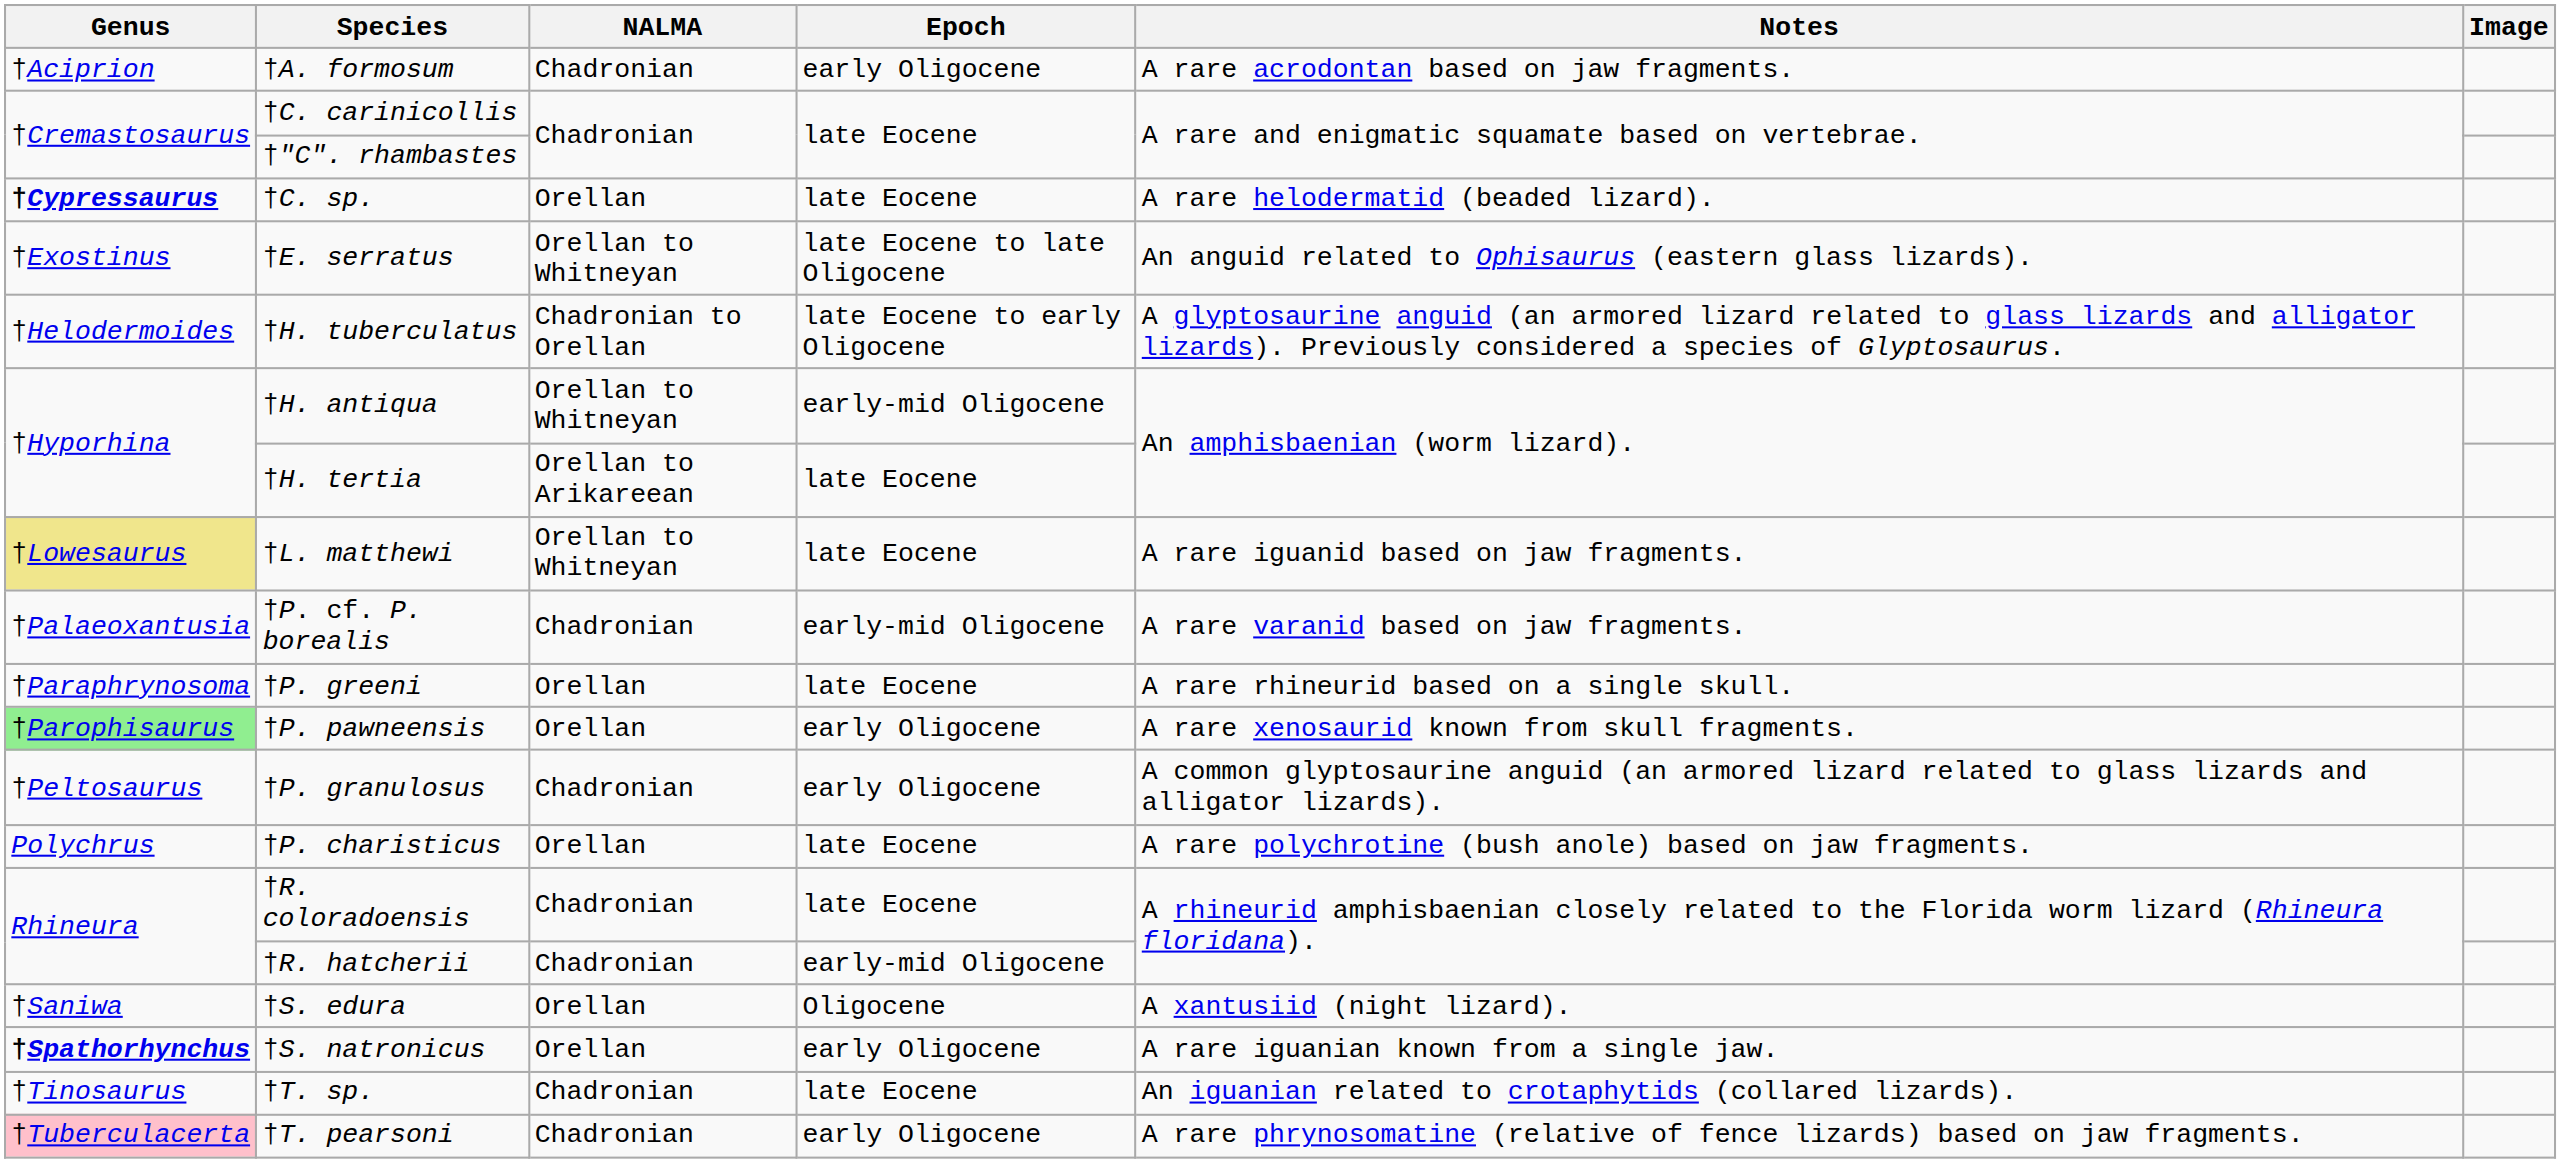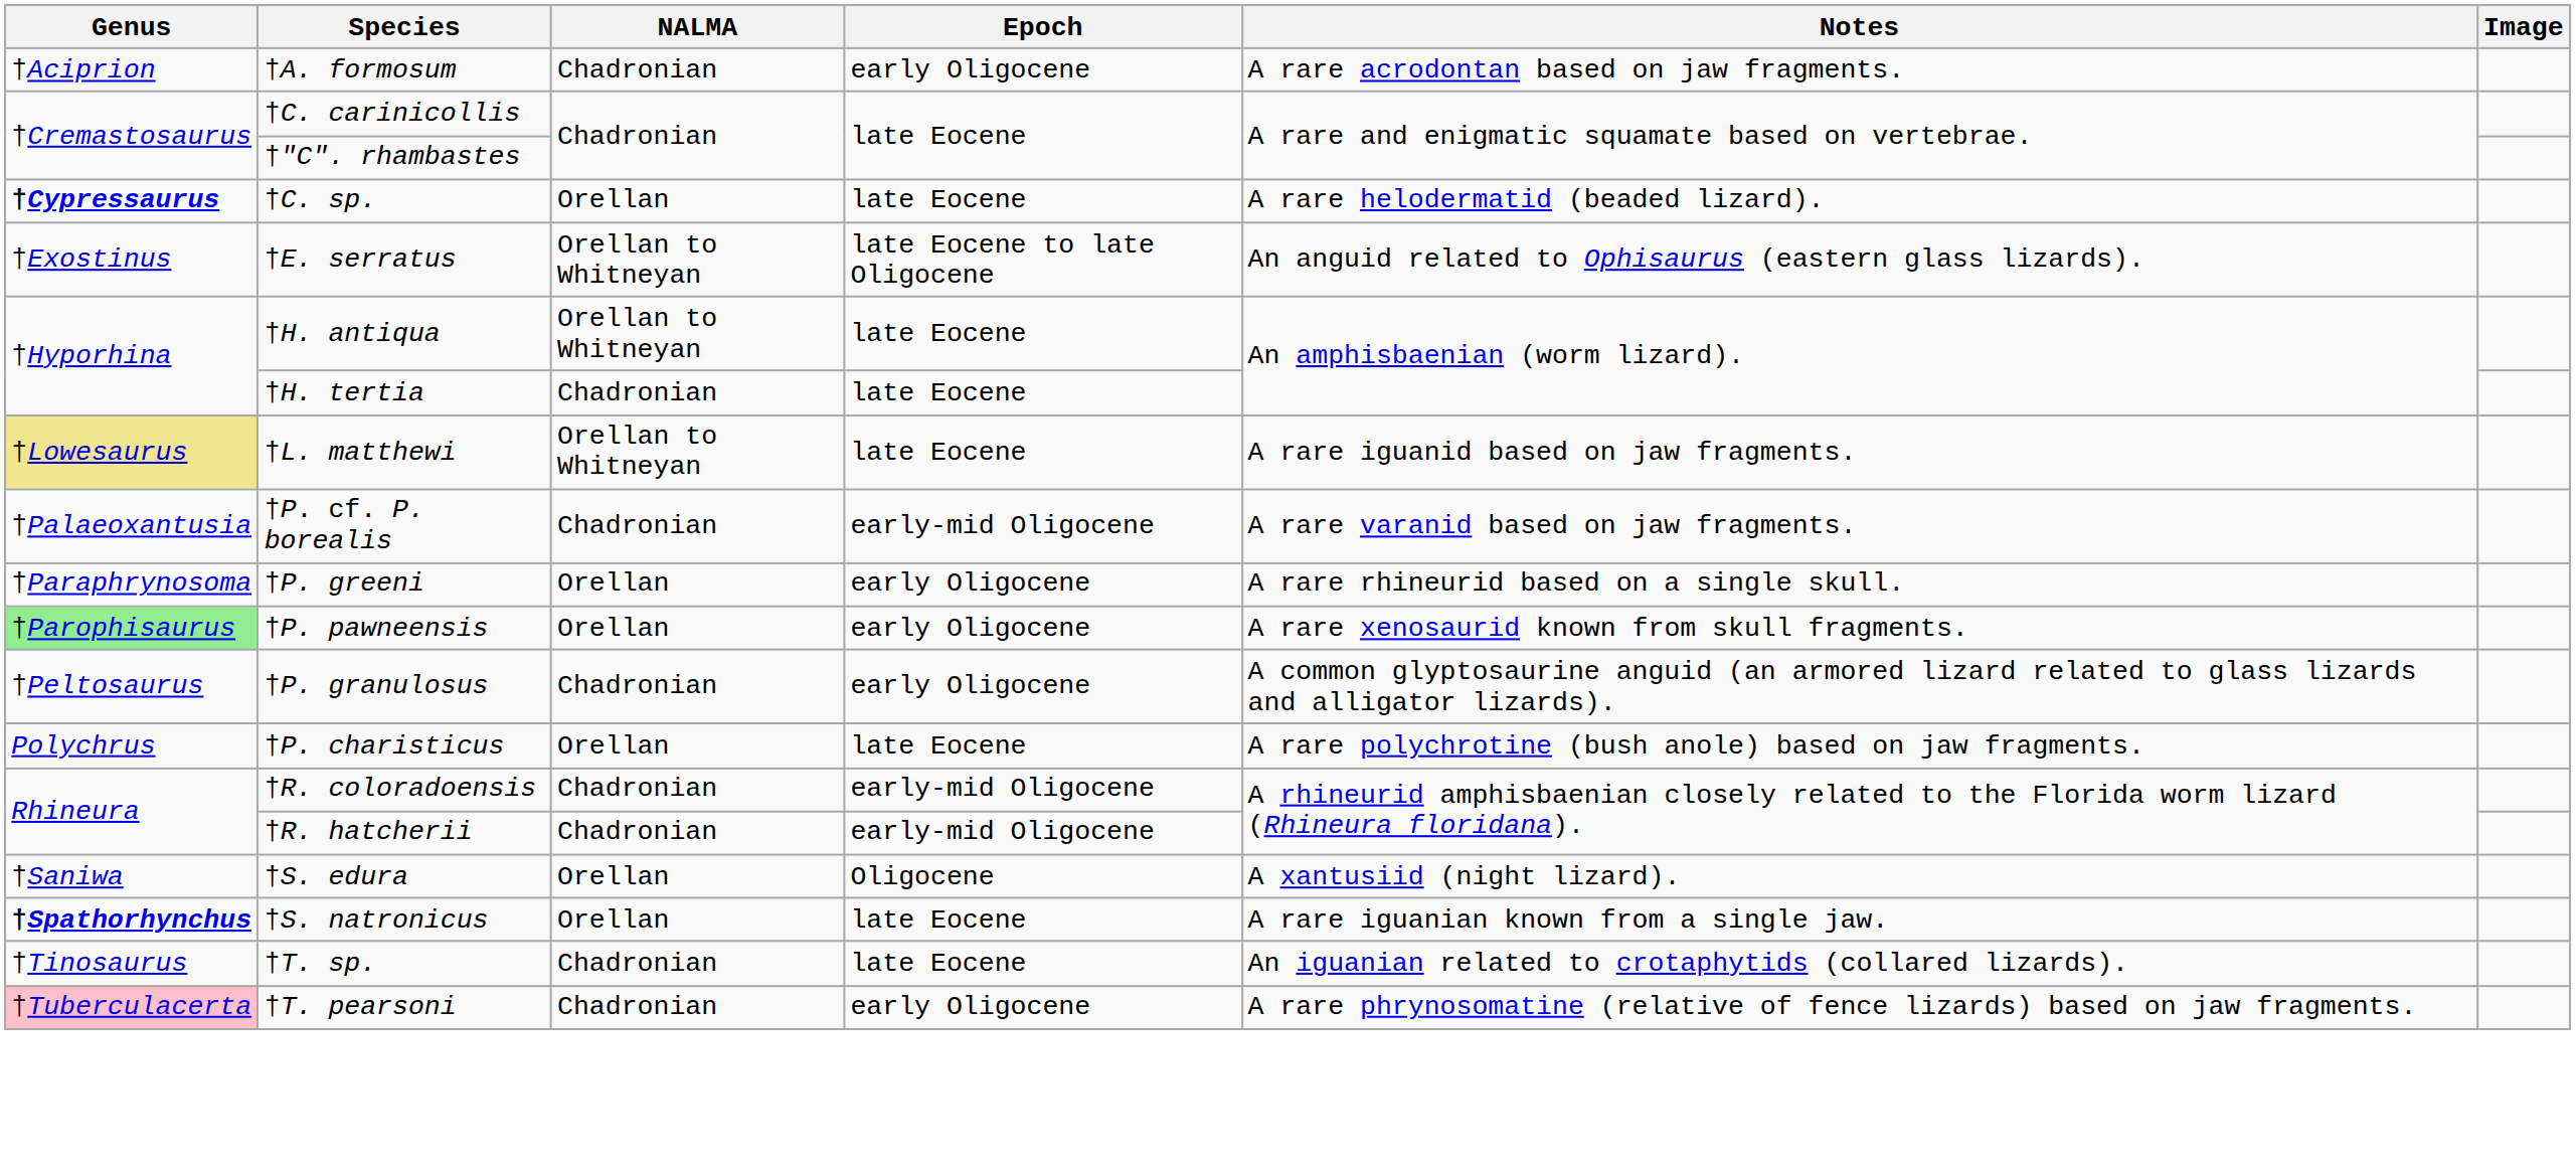- row: †Helodermoides | †H. tuberculatus | Chadronian to Orellan | late Eocene to early Oligocene | A glyptosaurine anguid (an armored lizard related to glass lizards and alligator lizards). Previously considered a species of Glyptosaurus.
†H. antiqua | Epoch: early-mid Oligocene -> late Eocene
†H. tertia | NALMA: Orellan to Arikareean -> Chadronian
†P. greeni | Epoch: late Eocene -> early Oligocene
†R. coloradoensis | Epoch: late Eocene -> early-mid Oligocene
†S. natronicus | Epoch: early Oligocene -> late Eocene
